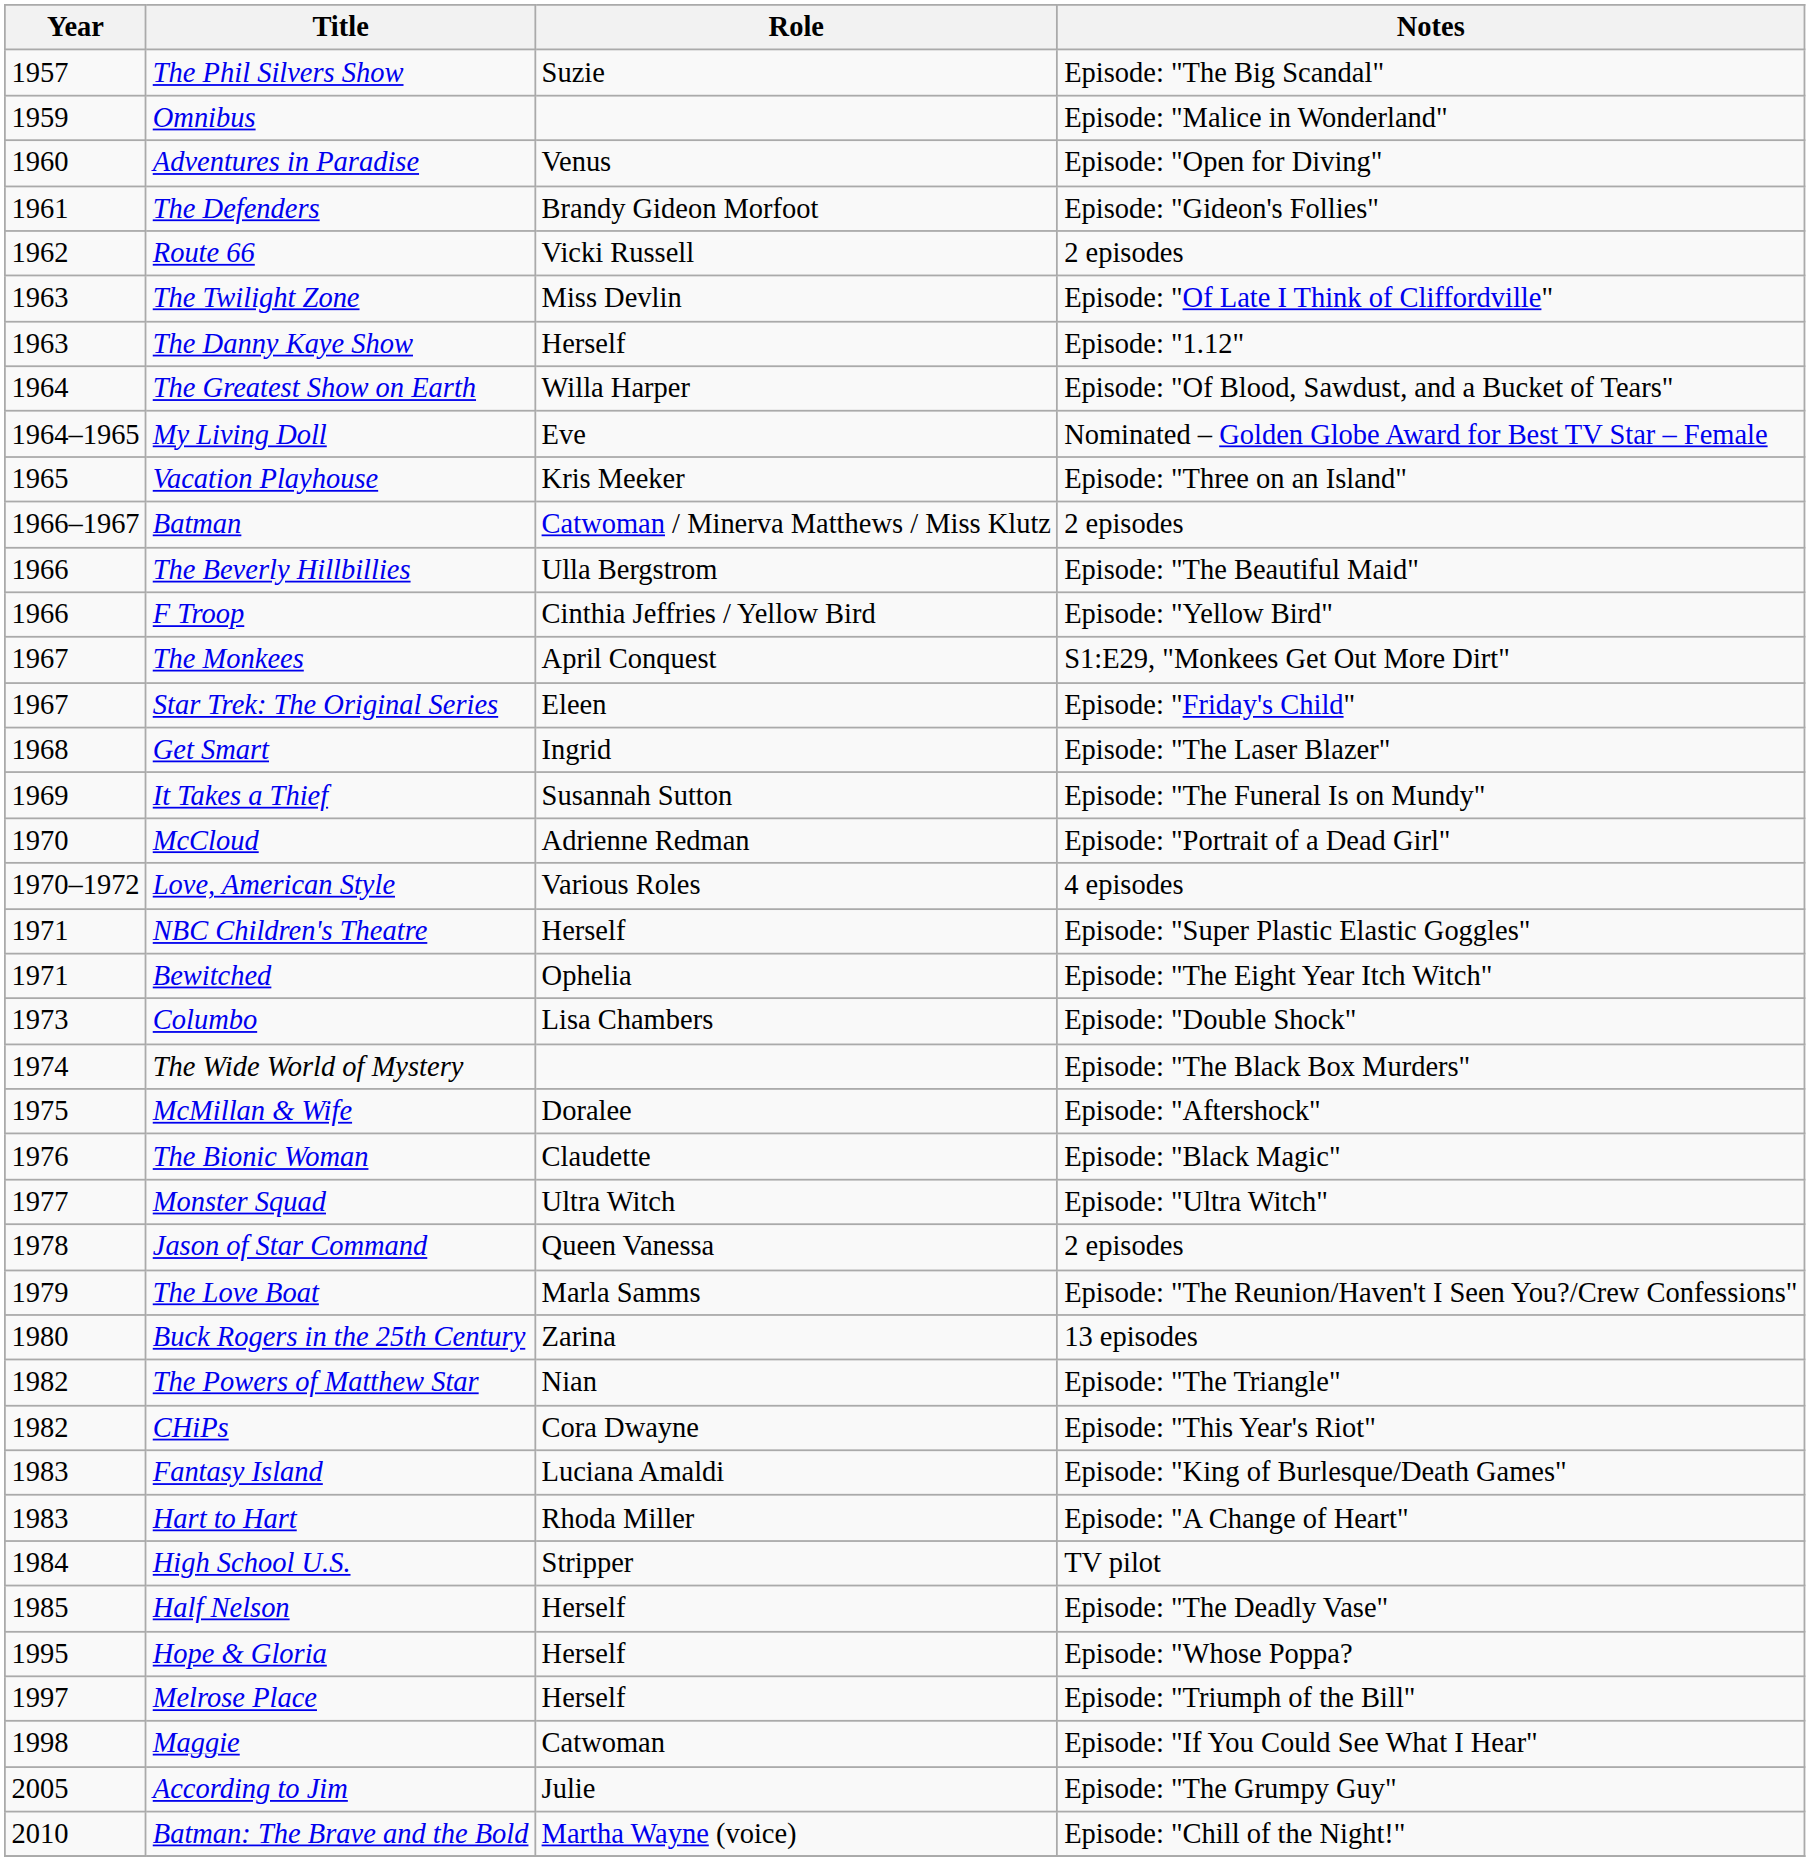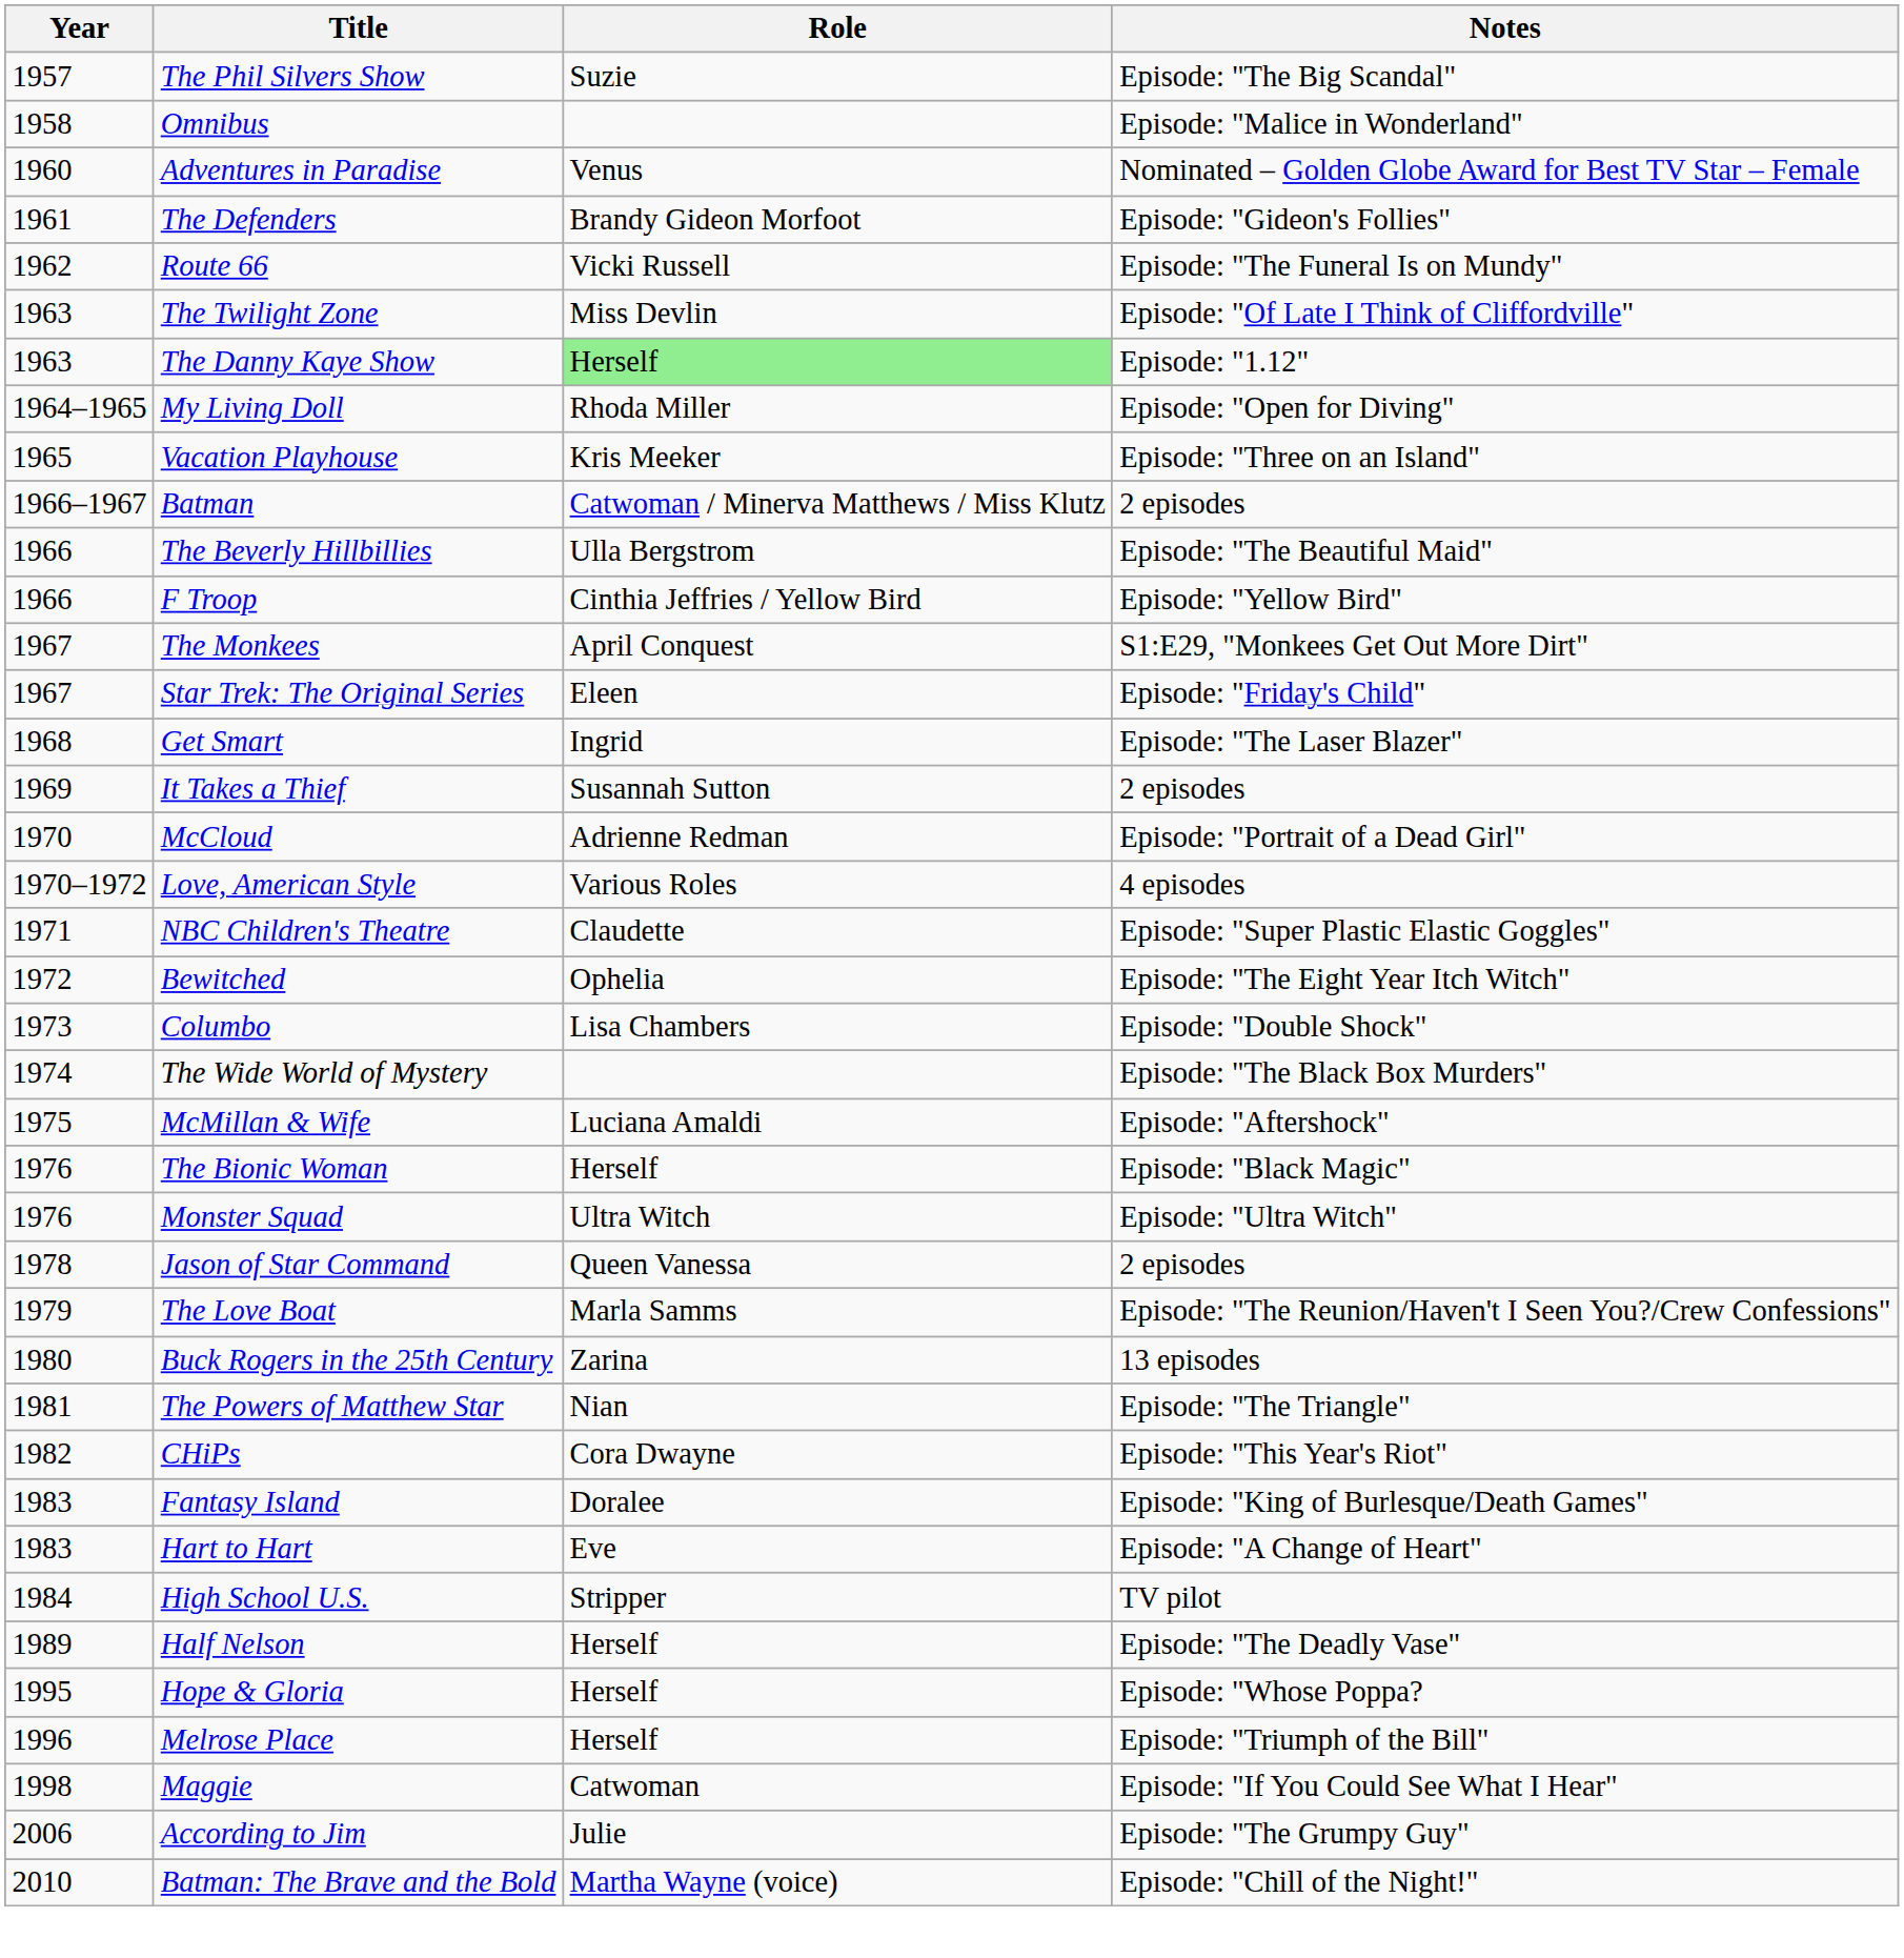Omnibus | Year: 1959 -> 1958
Adventures in Paradise | Notes: Episode: "Open for Diving" -> Nominated – Golden Globe Award for Best TV Star – Female
Route 66 | Notes: 2 episodes -> Episode: "The Funeral Is on Mundy"
The Danny Kaye Show | Role: no background -> lightgreen background
- row: 1964 | The Greatest Show on Earth | Willa Harper | Episode: "Of Blood, Sawdust, and a Bucket of Tears"
My Living Doll | Role: Eve -> Rhoda Miller
My Living Doll | Notes: Nominated – Golden Globe Award for Best TV Star – Female -> Episode: "Open for Diving"
It Takes a Thief | Notes: Episode: "The Funeral Is on Mundy" -> 2 episodes
NBC Children's Theatre | Role: Herself -> Claudette
Bewitched | Year: 1971 -> 1972
McMillan & Wife | Role: Doralee -> Luciana Amaldi
The Bionic Woman | Role: Claudette -> Herself
Monster Squad | Year: 1977 -> 1976
The Powers of Matthew Star | Year: 1982 -> 1981
Fantasy Island | Role: Luciana Amaldi -> Doralee
Hart to Hart | Role: Rhoda Miller -> Eve
Half Nelson | Year: 1985 -> 1989
Melrose Place | Year: 1997 -> 1996
According to Jim | Year: 2005 -> 2006
